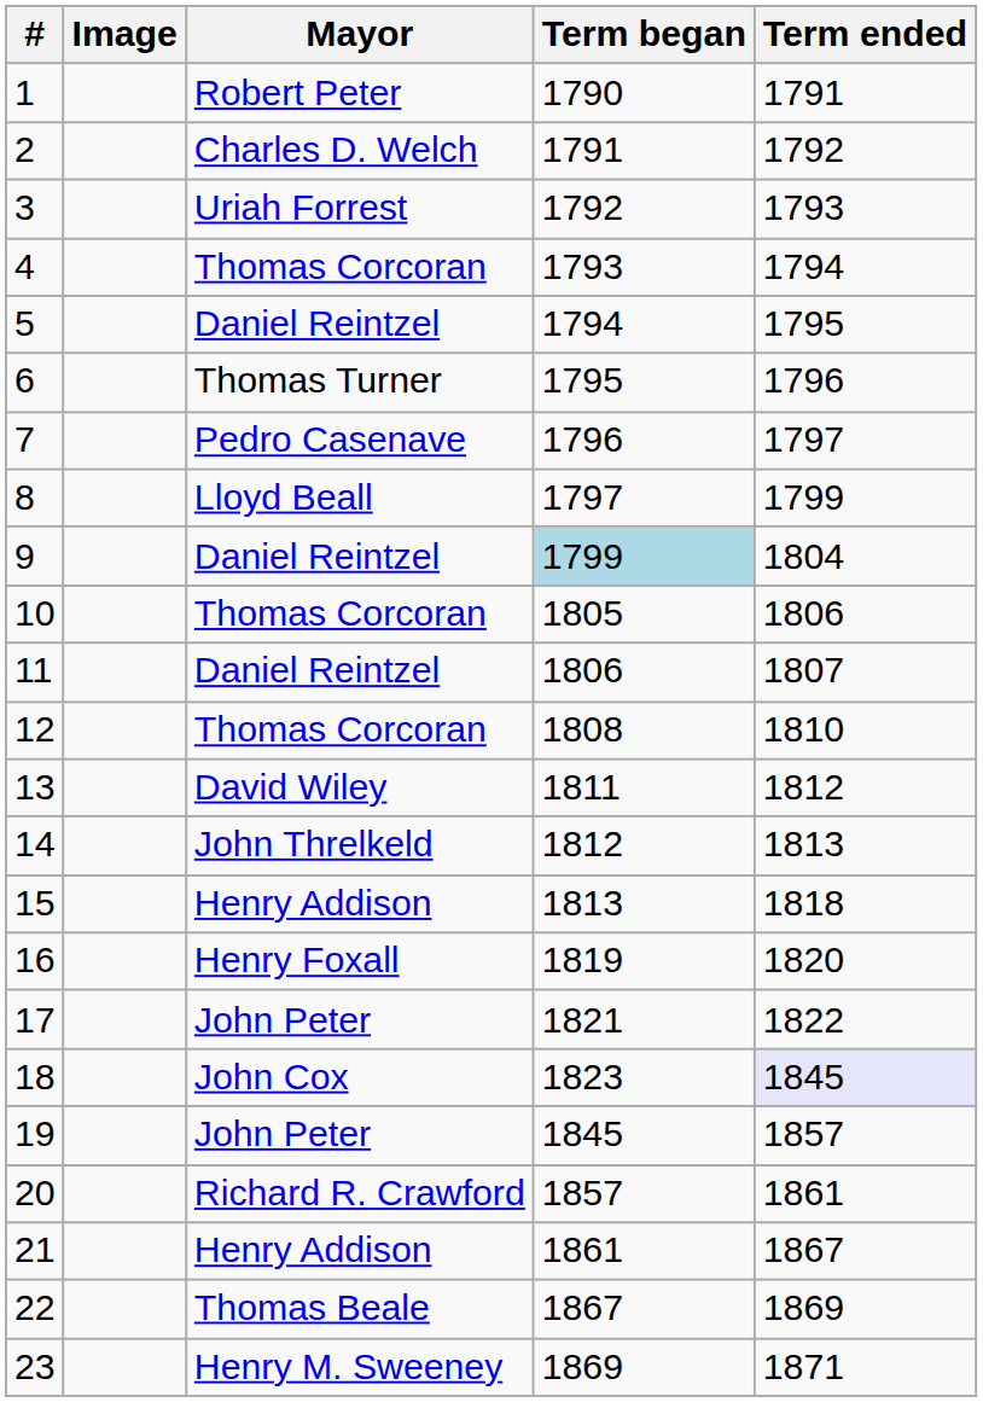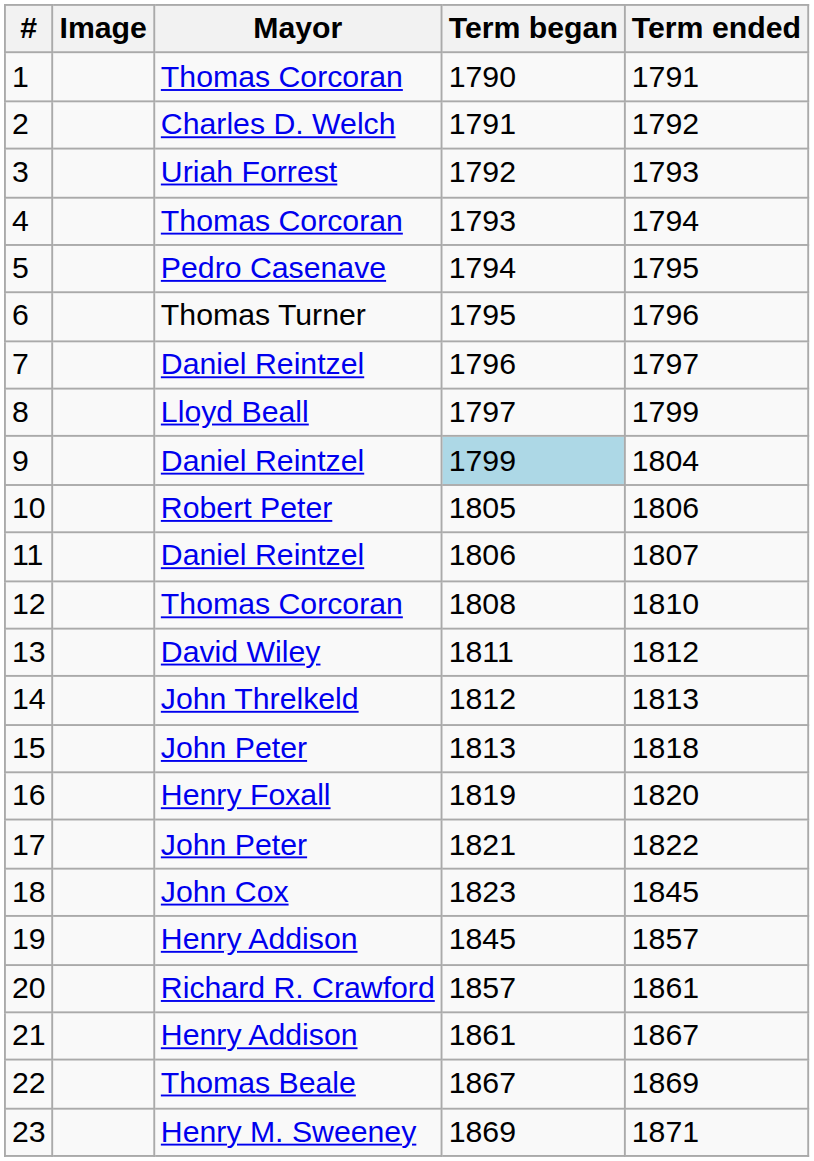1 | Mayor: Robert Peter -> Thomas Corcoran
5 | Mayor: Daniel Reintzel -> Pedro Casenave
7 | Mayor: Pedro Casenave -> Daniel Reintzel
10 | Mayor: Thomas Corcoran -> Robert Peter
15 | Mayor: Henry Addison -> John Peter
18 | Term ended: lavender background -> no background
19 | Mayor: John Peter -> Henry Addison
